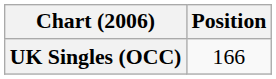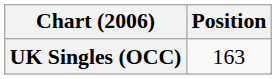UK Singles (OCC) | Position: 166 -> 163
